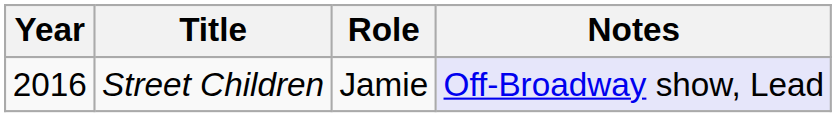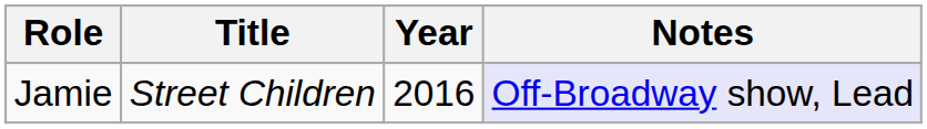columns swapped: Year <-> Role
